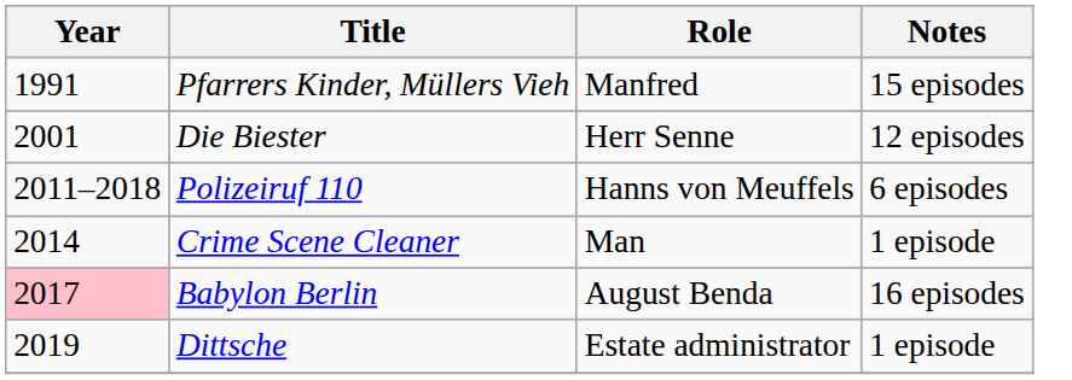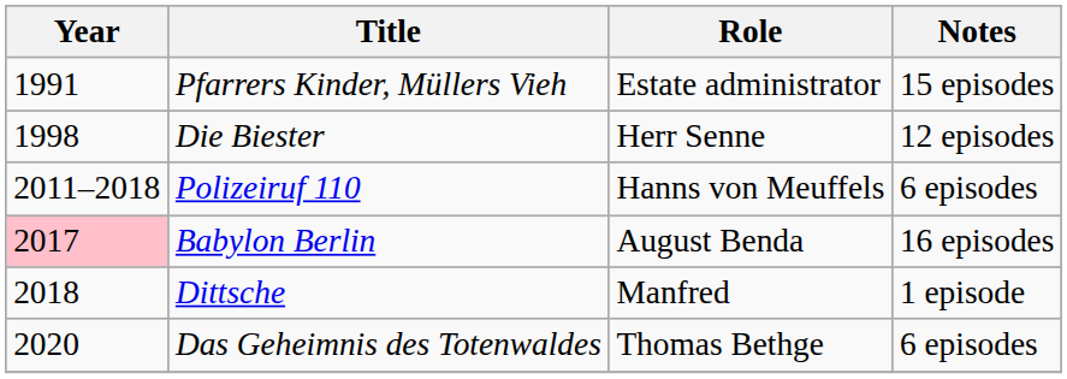Pfarrers Kinder, Müllers Vieh | Role: Manfred -> Estate administrator
Die Biester | Year: 2001 -> 1998
- row: 2014 | Crime Scene Cleaner | Man | 1 episode
Dittsche | Year: 2019 -> 2018
Dittsche | Role: Estate administrator -> Manfred
+ row: 2020 | Das Geheimnis des Totenwaldes | Thomas Bethge | 6 episodes
